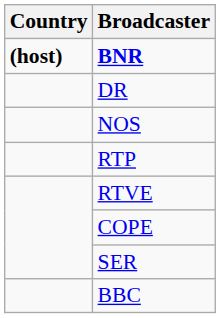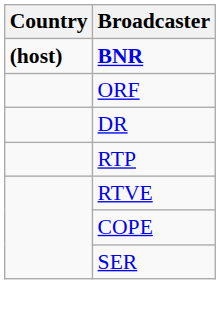+ row: ORF
- row: NOS
- row: BBC
